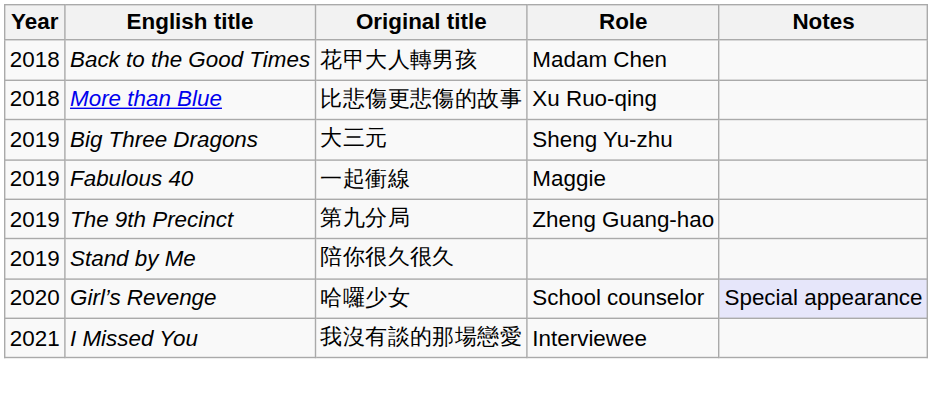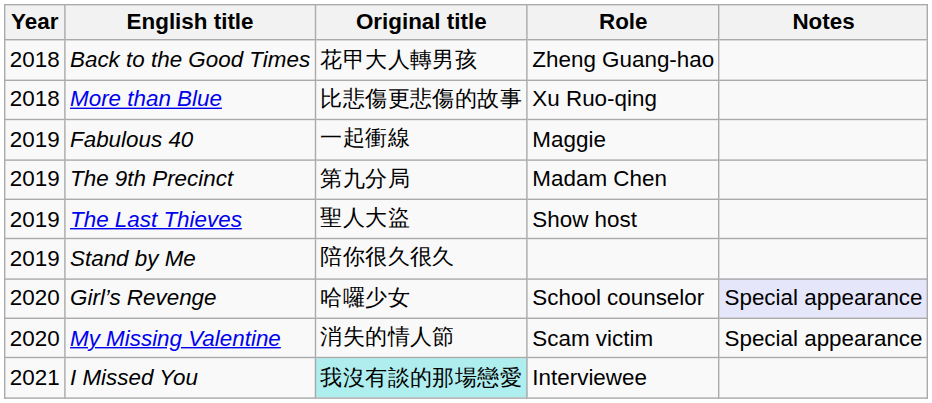Back to the Good Times | Role: Madam Chen -> Zheng Guang-hao
- row: 2019 | Big Three Dragons | 大三元 | Sheng Yu-zhu
The 9th Precinct | Role: Zheng Guang-hao -> Madam Chen
+ row: 2019 | The Last Thieves | 聖人大盜 | Show host
+ row: 2020 | My Missing Valentine | 消失的情人節 | Scam victim | Special appearance
I Missed You | Original title: no background -> paleturquoise background
